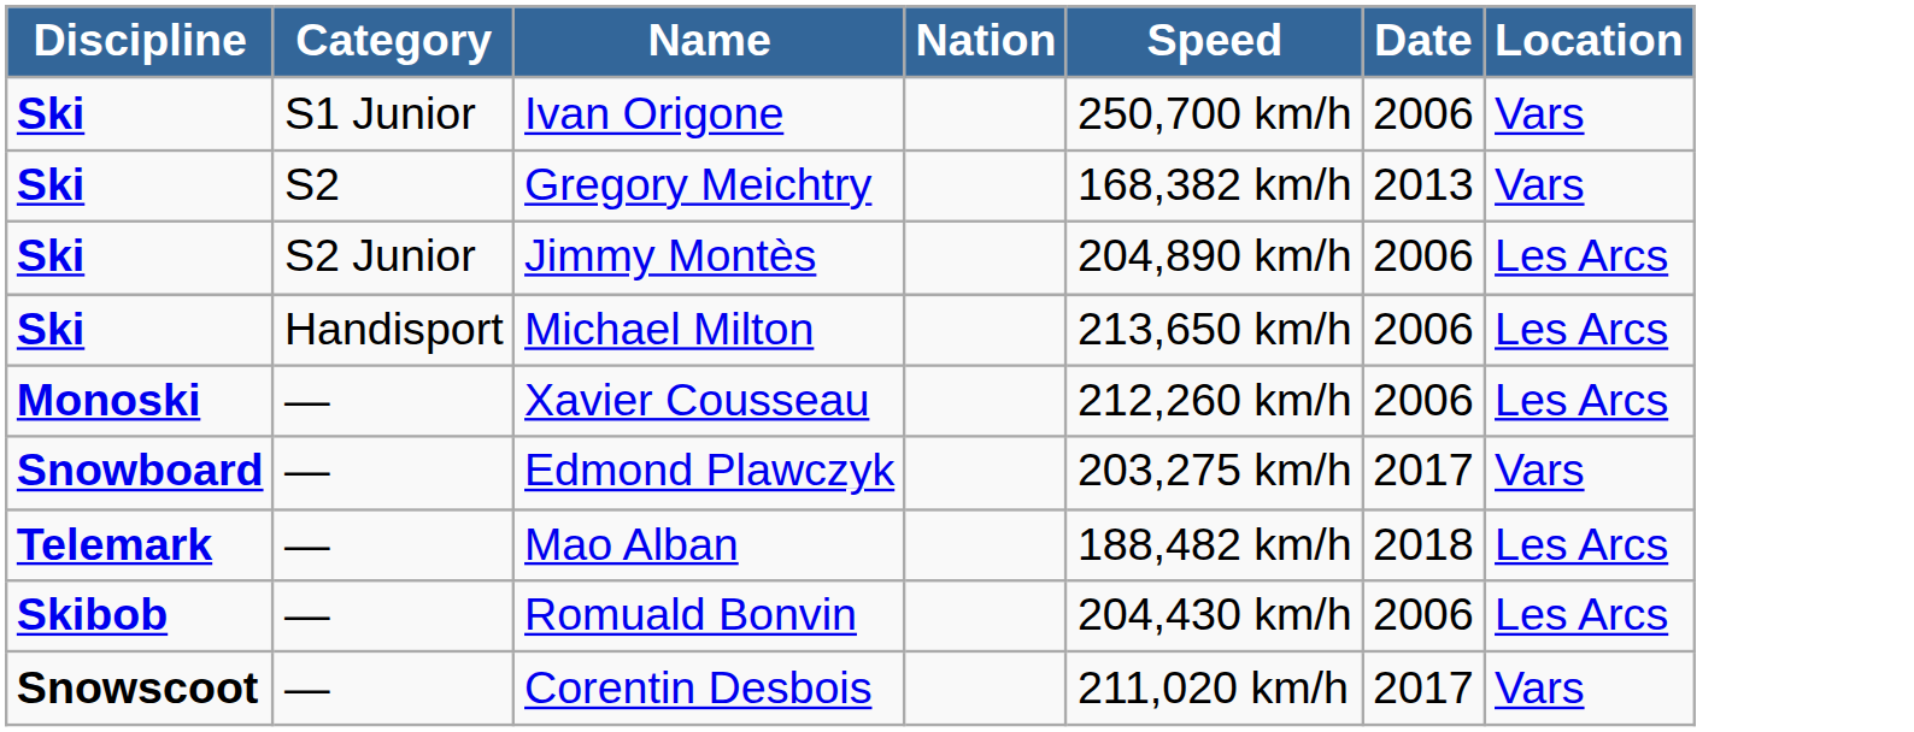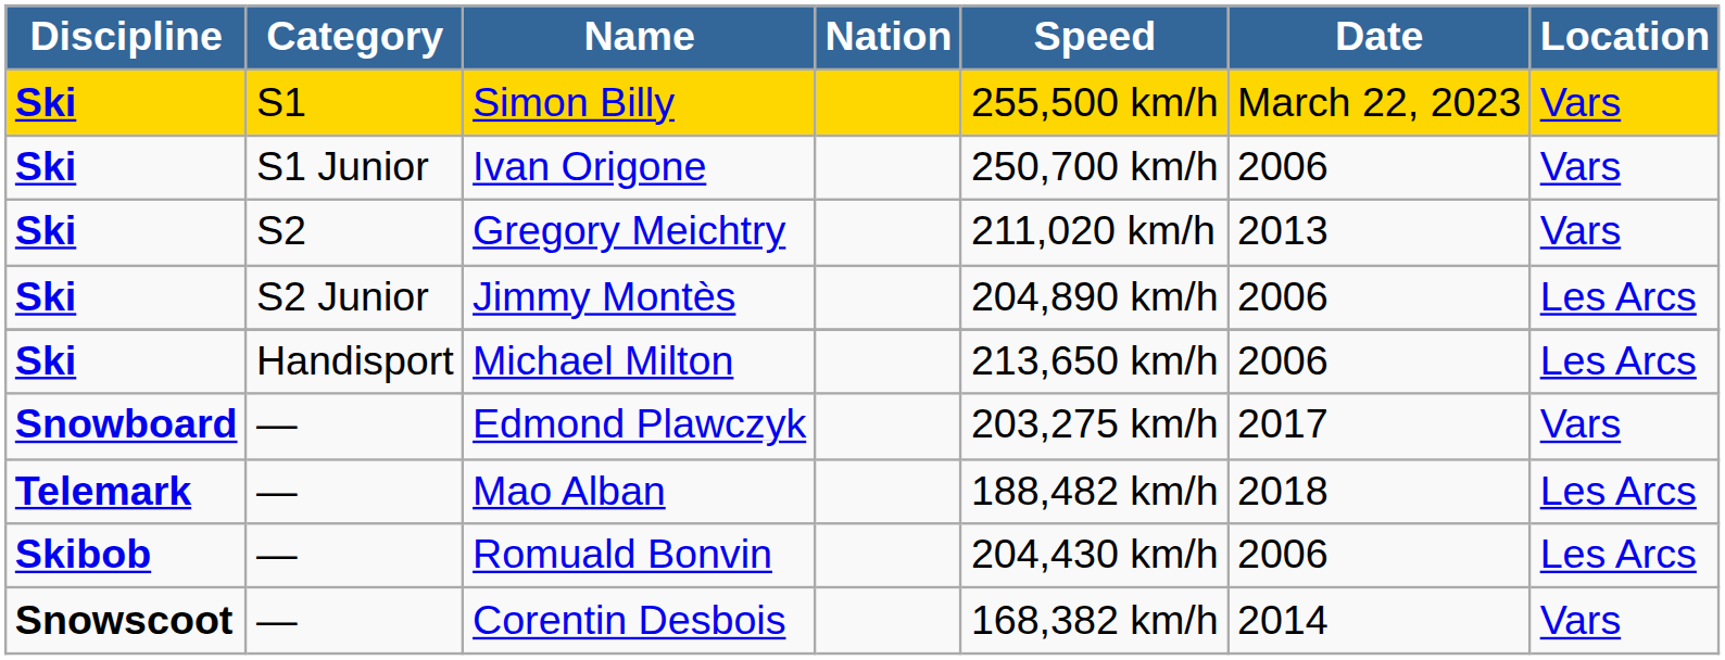+ row: Ski | S1 | Simon Billy | 255,500 km/h | March 22, 2023 | Vars
Gregory Meichtry | Speed: 168,382 km/h -> 211,020 km/h
- row: Monoski | — | Xavier Cousseau | 212,260 km/h | 2006 | Les Arcs
Corentin Desbois | Speed: 211,020 km/h -> 168,382 km/h
Corentin Desbois | Date: 2017 -> 2014
